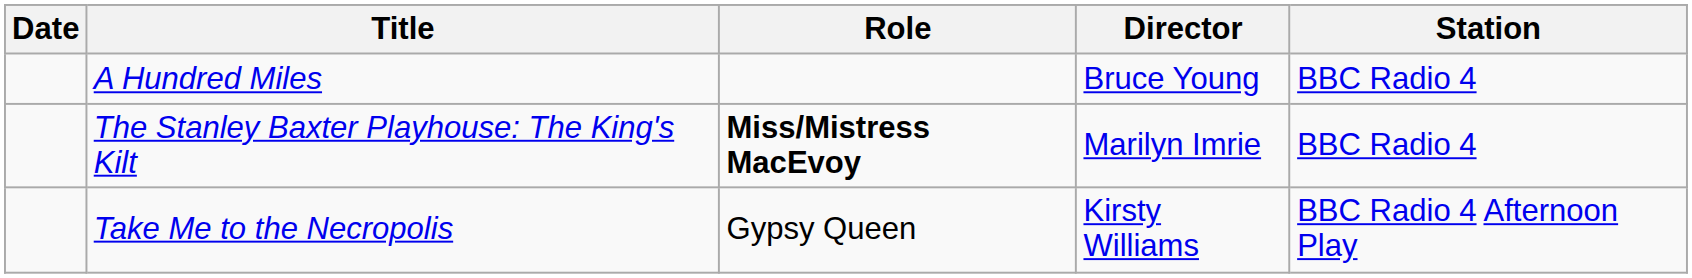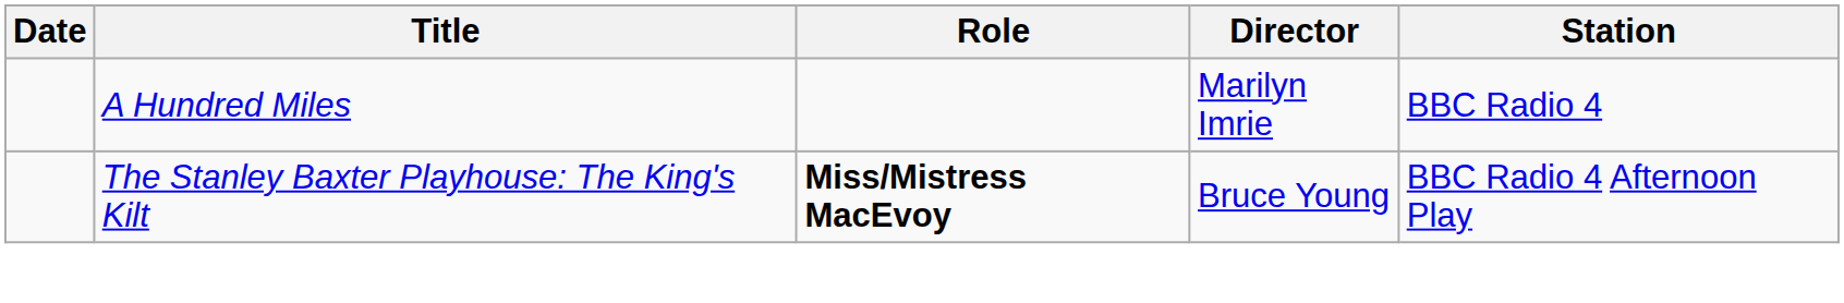A Hundred Miles | Director: Bruce Young -> Marilyn Imrie
The Stanley Baxter Playhouse: The King's Kilt | Director: Marilyn Imrie -> Bruce Young
The Stanley Baxter Playhouse: The King's Kilt | Station: BBC Radio 4 -> BBC Radio 4 Afternoon Play
- row: Take Me to the Necropolis | Gypsy Queen | Kirsty Williams | BBC Radio 4 Afternoon Play
